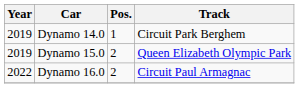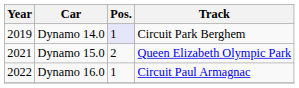Dynamo 14.0 | Pos.: no background -> lavender background
Dynamo 15.0 | Year: 2019 -> 2021
Dynamo 16.0 | Pos.: 2 -> 1
